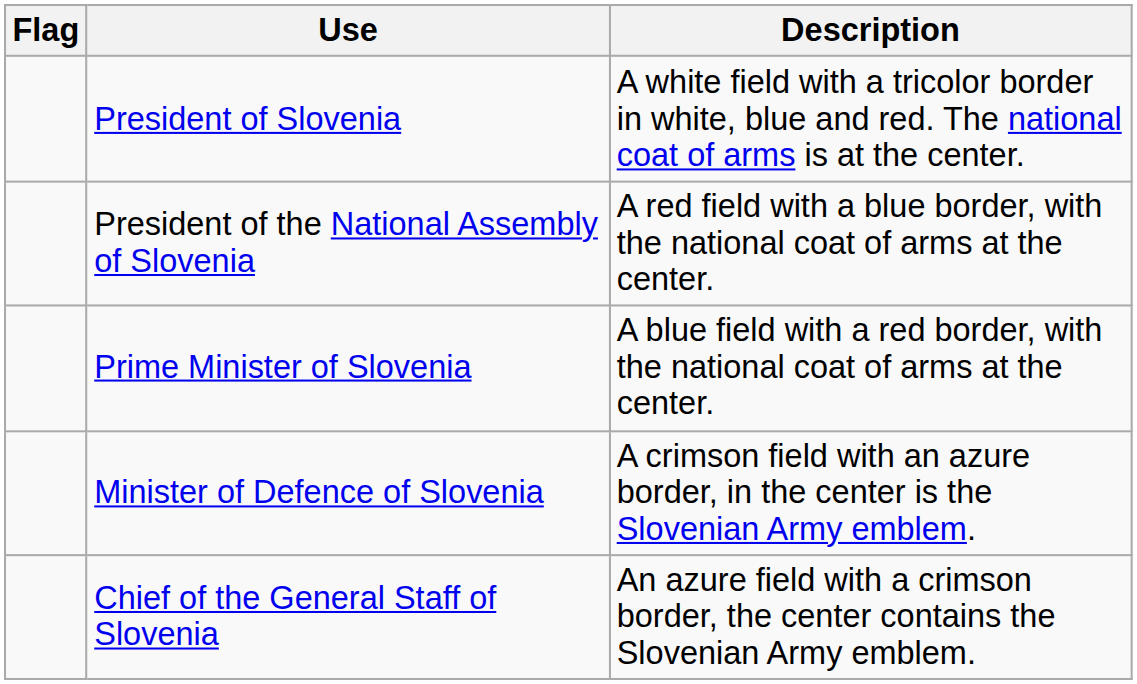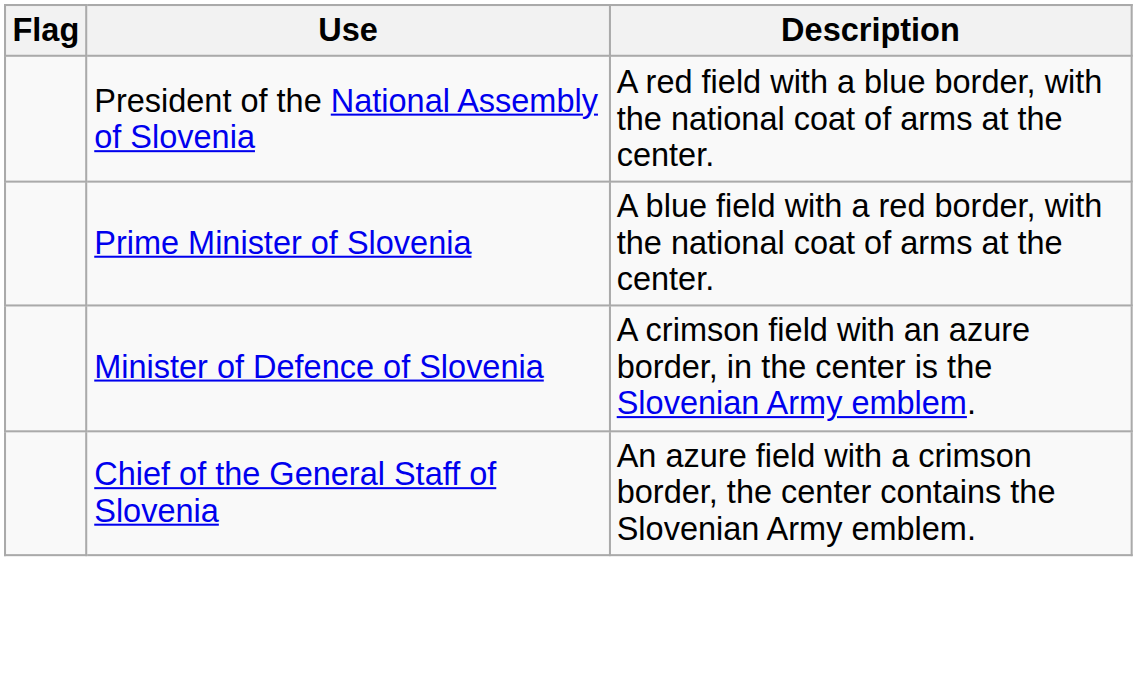- row: President of Slovenia | A white field with a tricolor border in white, blue and red. The national coat of arms is at the center.
